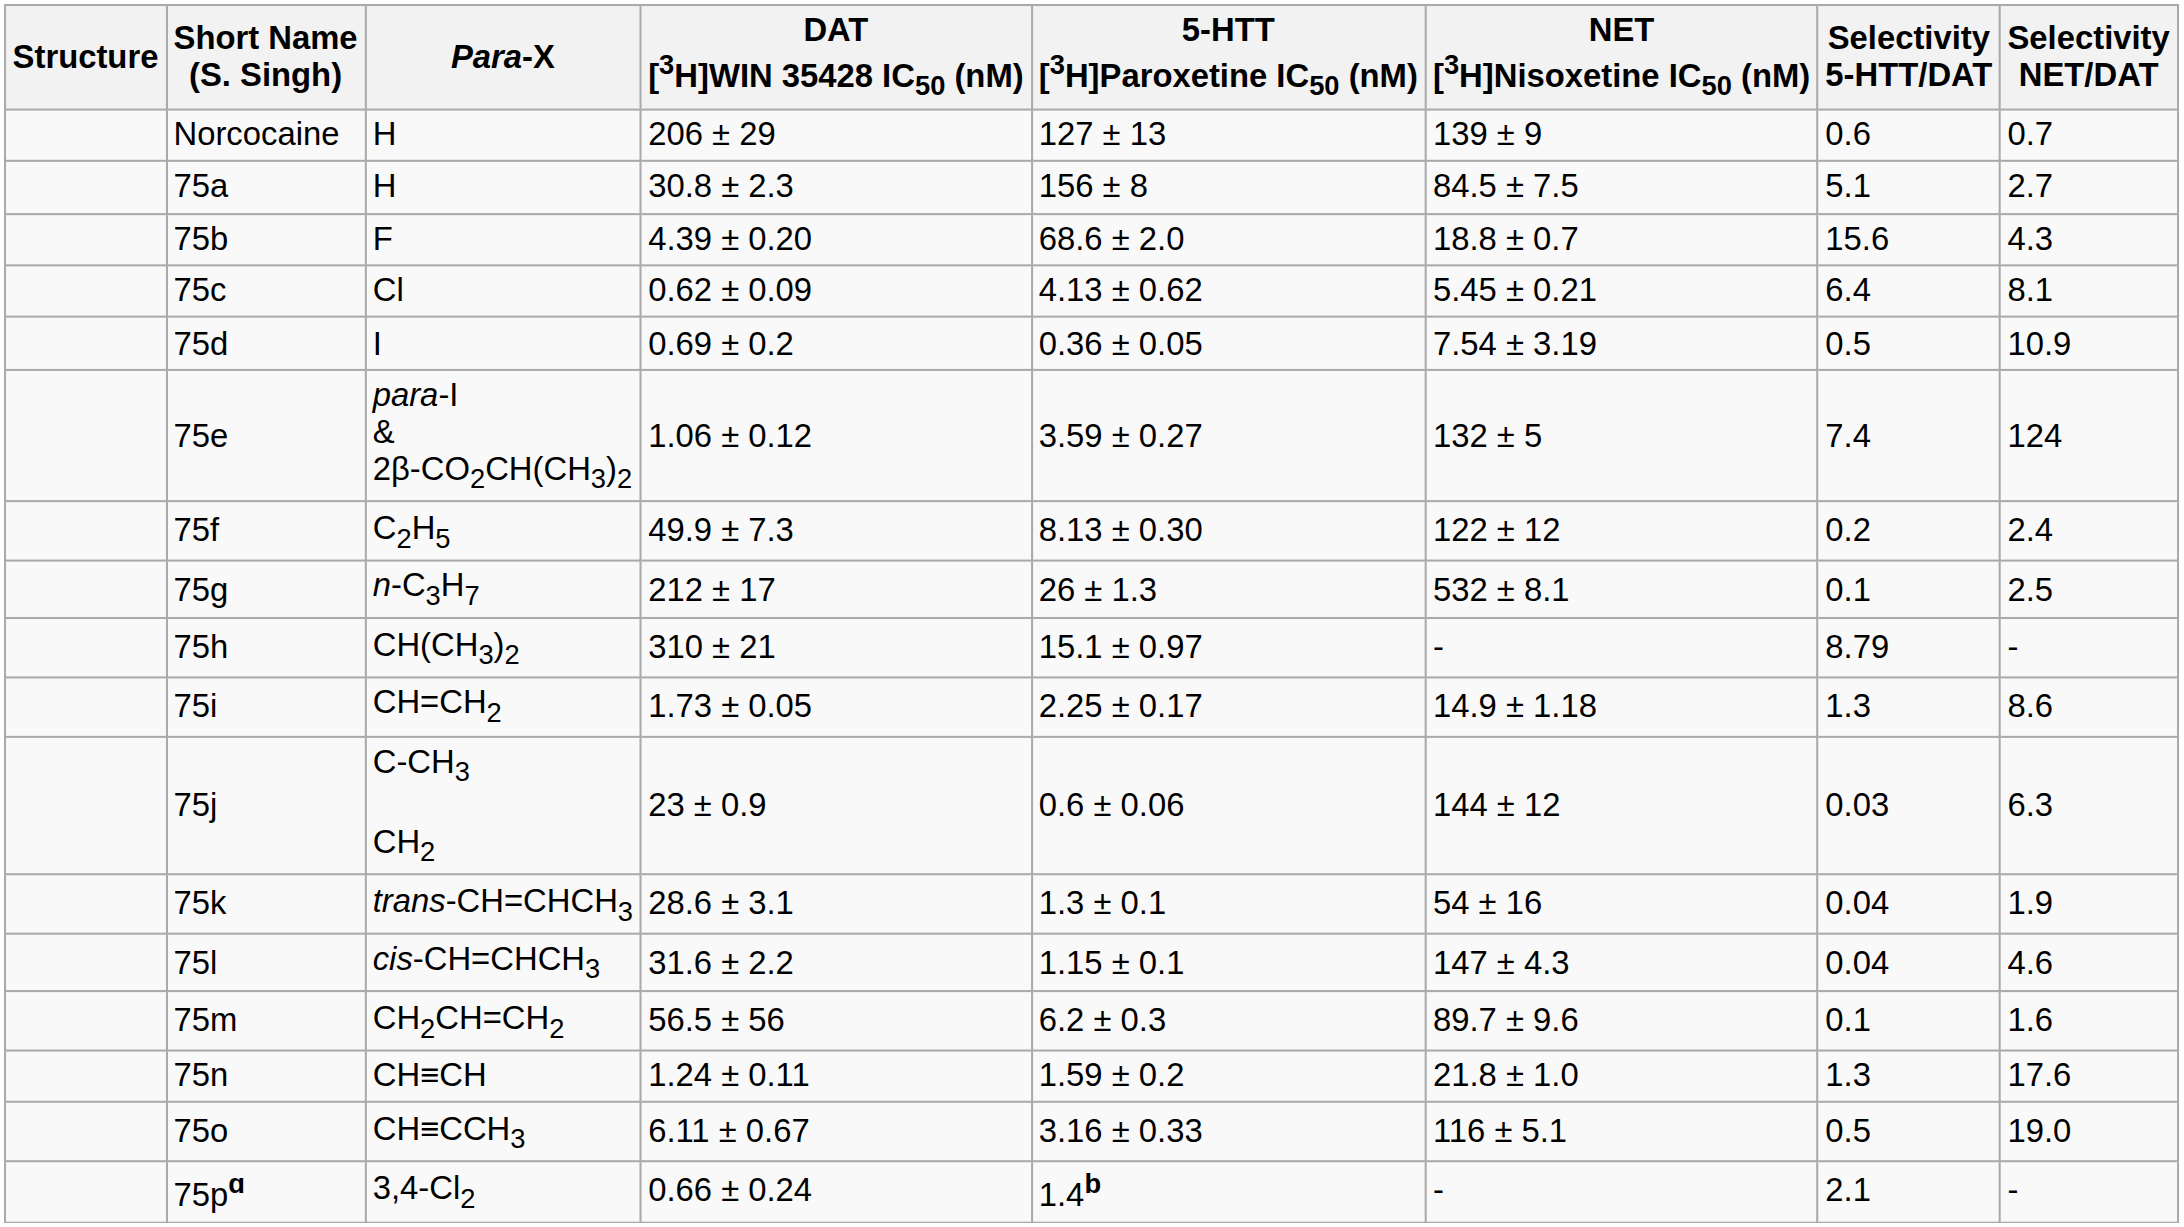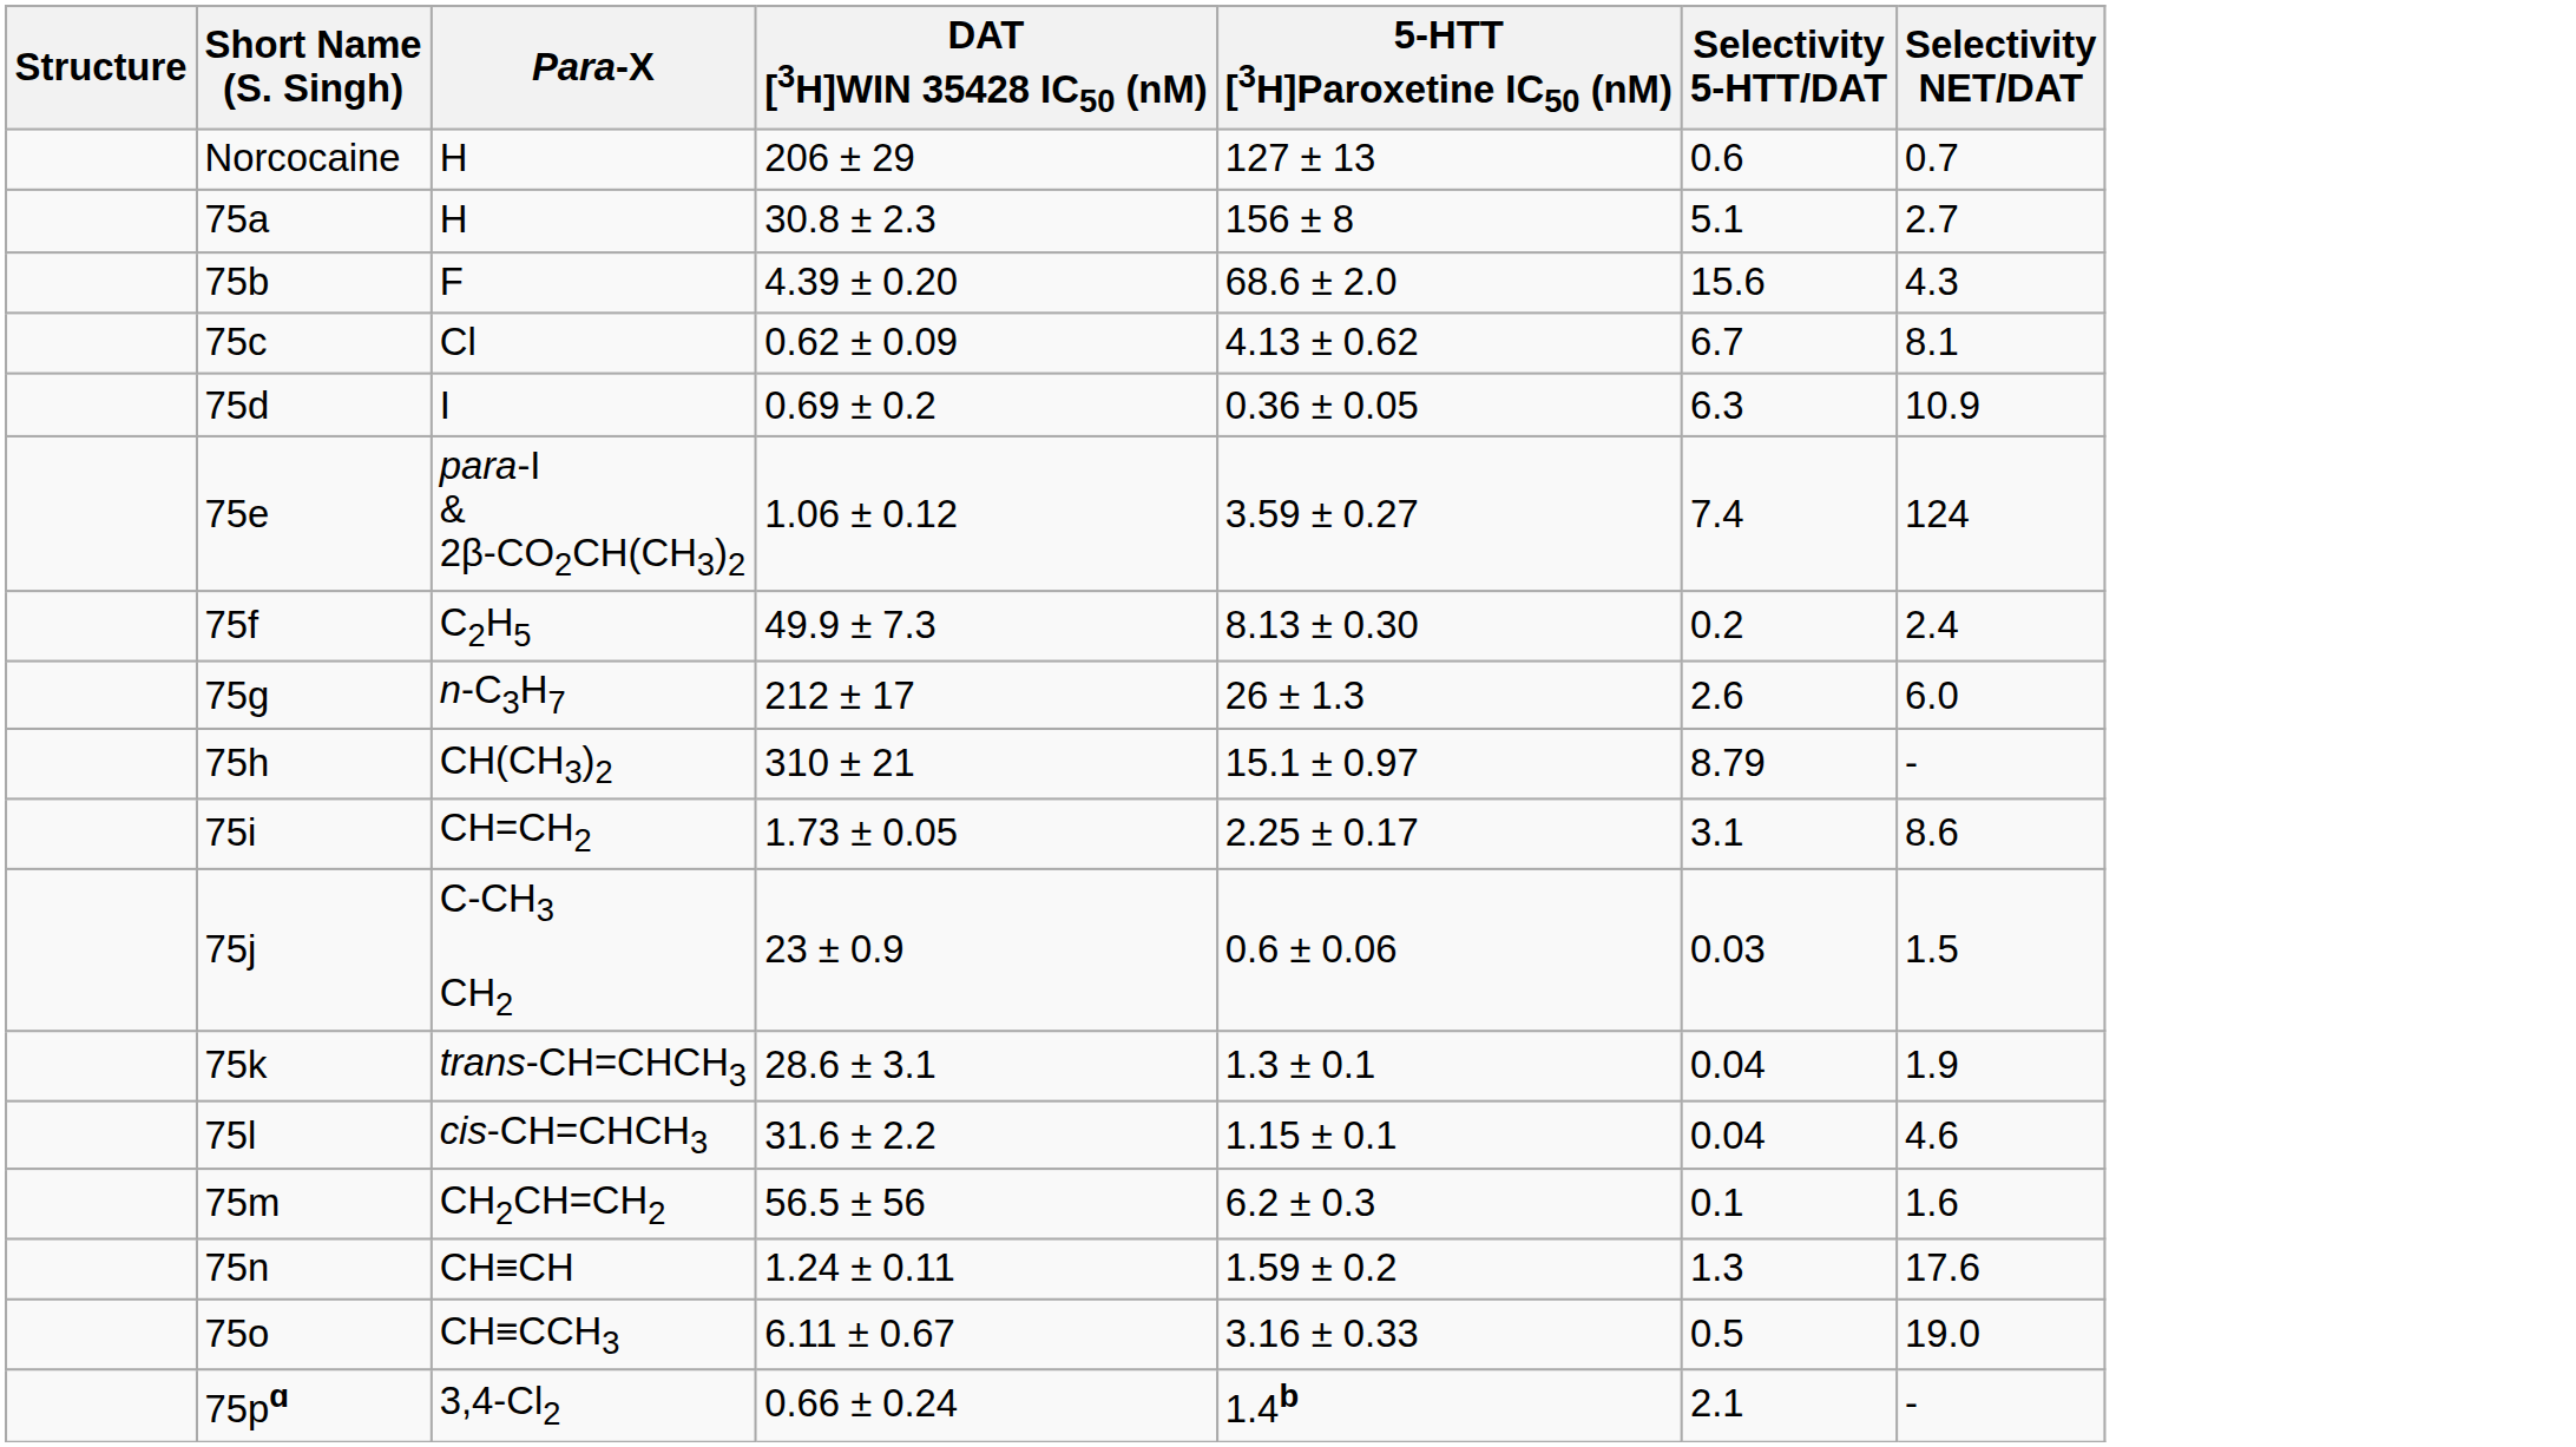- column: NET [3H]Nisoxetine IC50 (nM) | 139 ± 9 | 84.5 ± 7.5 | 18.8 ± 0.7 | 5.45 ± 0.21 | 7.54 ± 3.19 | 132 ± 5 | 122 ± 12 | 532 ± 8.1 | - | 14.9 ± 1.18 | 144 ± 12 | 54 ± 16 | 147 ± 4.3 | 89.7 ± 9.6 | 21.8 ± 1.0 | 116 ± 5.1 | -
Cl | Selectivity 5-HTT/DAT: 6.4 -> 6.7
I | Selectivity 5-HTT/DAT: 0.5 -> 6.3
n-C3H7 | Selectivity 5-HTT/DAT: 0.1 -> 2.6
n-C3H7 | Selectivity NET/DAT: 2.5 -> 6.0
CH=CH2 | Selectivity 5-HTT/DAT: 1.3 -> 3.1
C-CH3 CH2 | Selectivity NET/DAT: 6.3 -> 1.5
